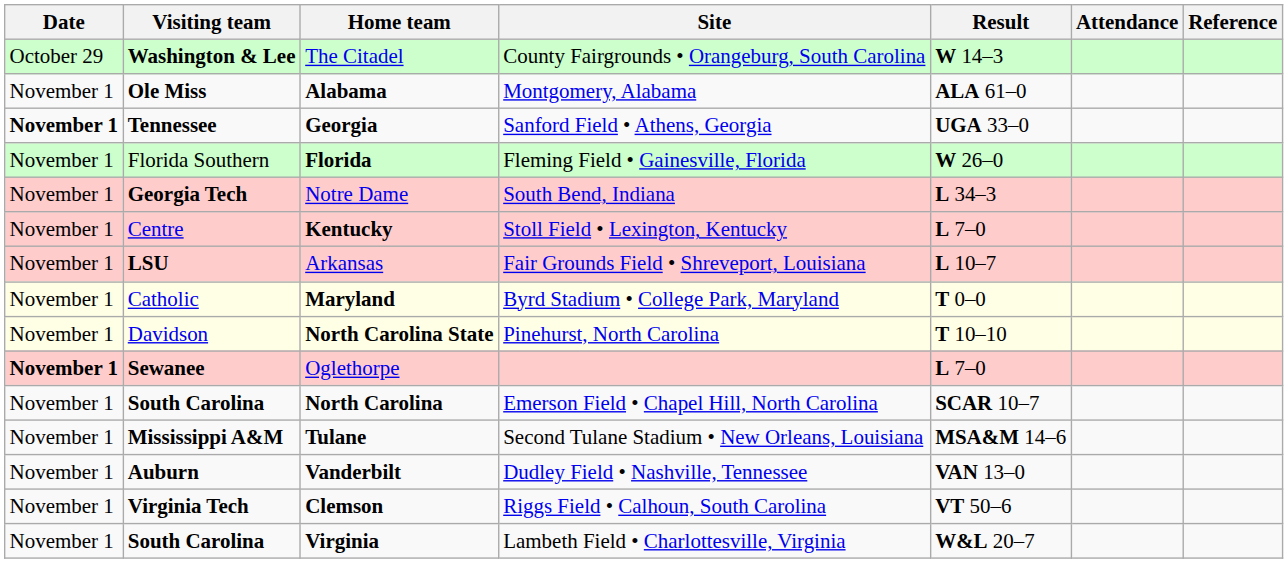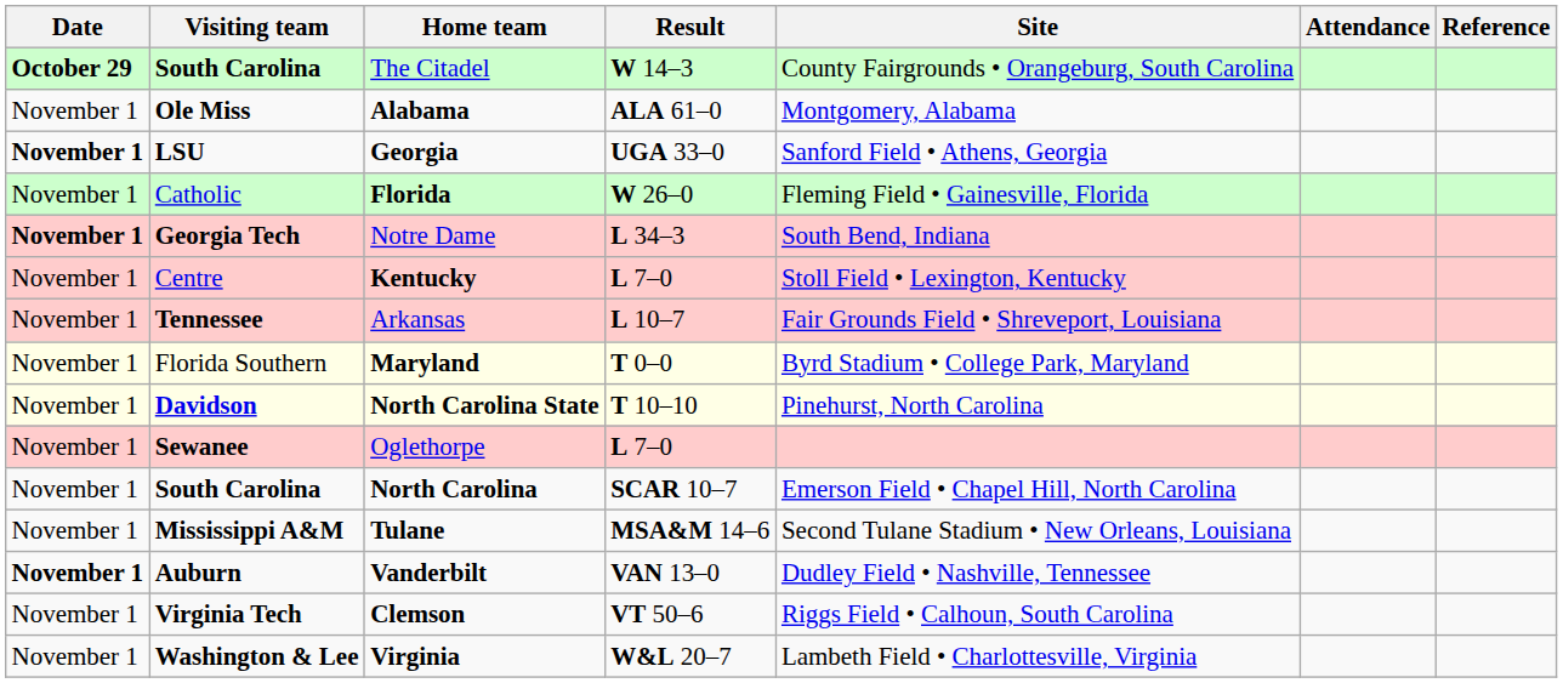columns swapped: Site <-> Result
The Citadel | Date: normal -> bold
The Citadel | Visiting team: Washington & Lee -> South Carolina
Georgia | Visiting team: Tennessee -> LSU
Florida | Visiting team: Florida Southern -> Catholic
Notre Dame | Date: normal -> bold
Arkansas | Visiting team: LSU -> Tennessee
Maryland | Visiting team: Catholic -> Florida Southern
North Carolina State | Visiting team: normal -> bold
Oglethorpe | Date: bold -> normal
Vanderbilt | Date: normal -> bold
Virginia | Visiting team: South Carolina -> Washington & Lee
